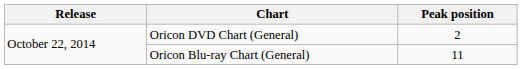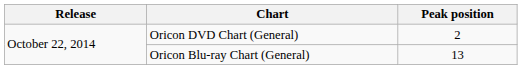Oricon Blu-ray Chart (General) | Peak position: 11 -> 13
